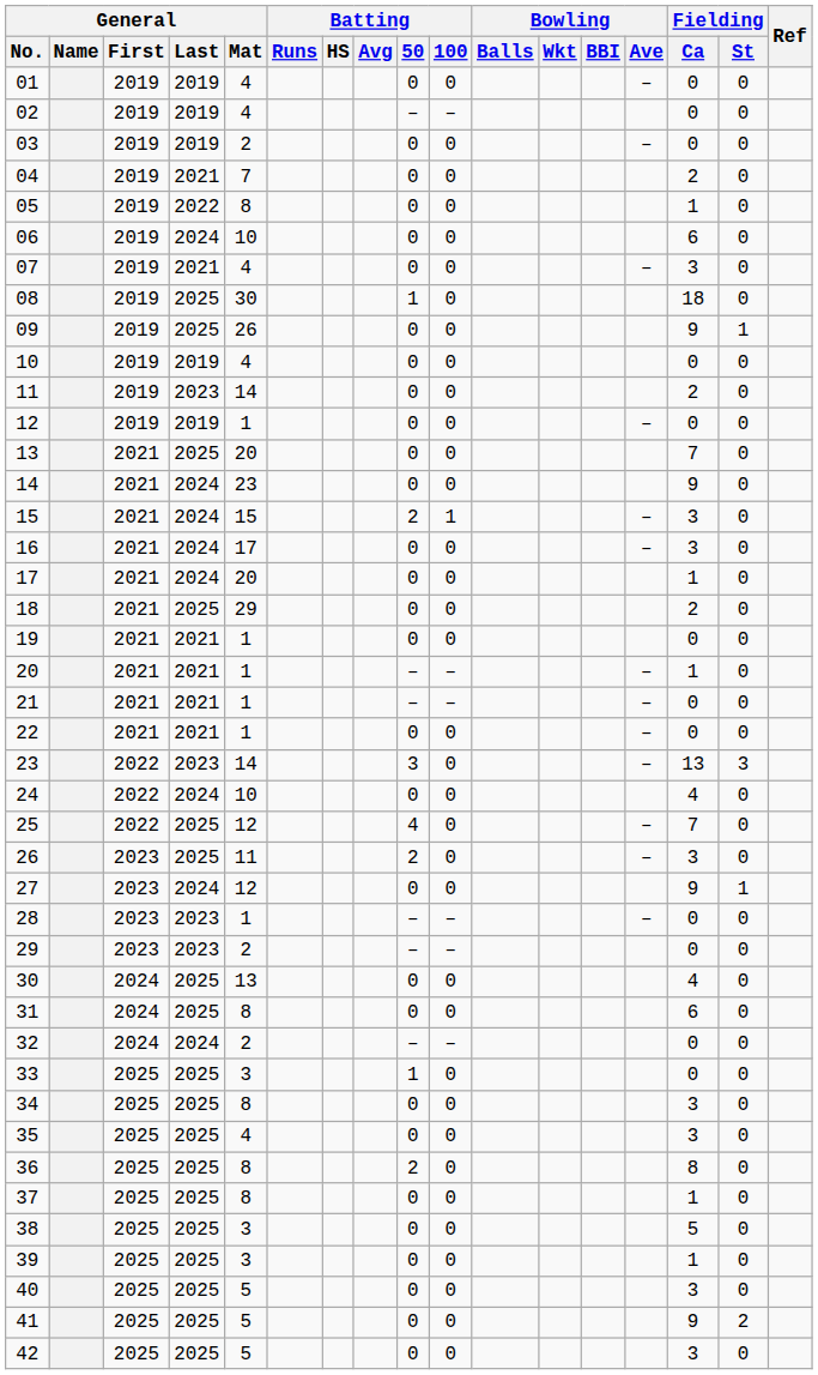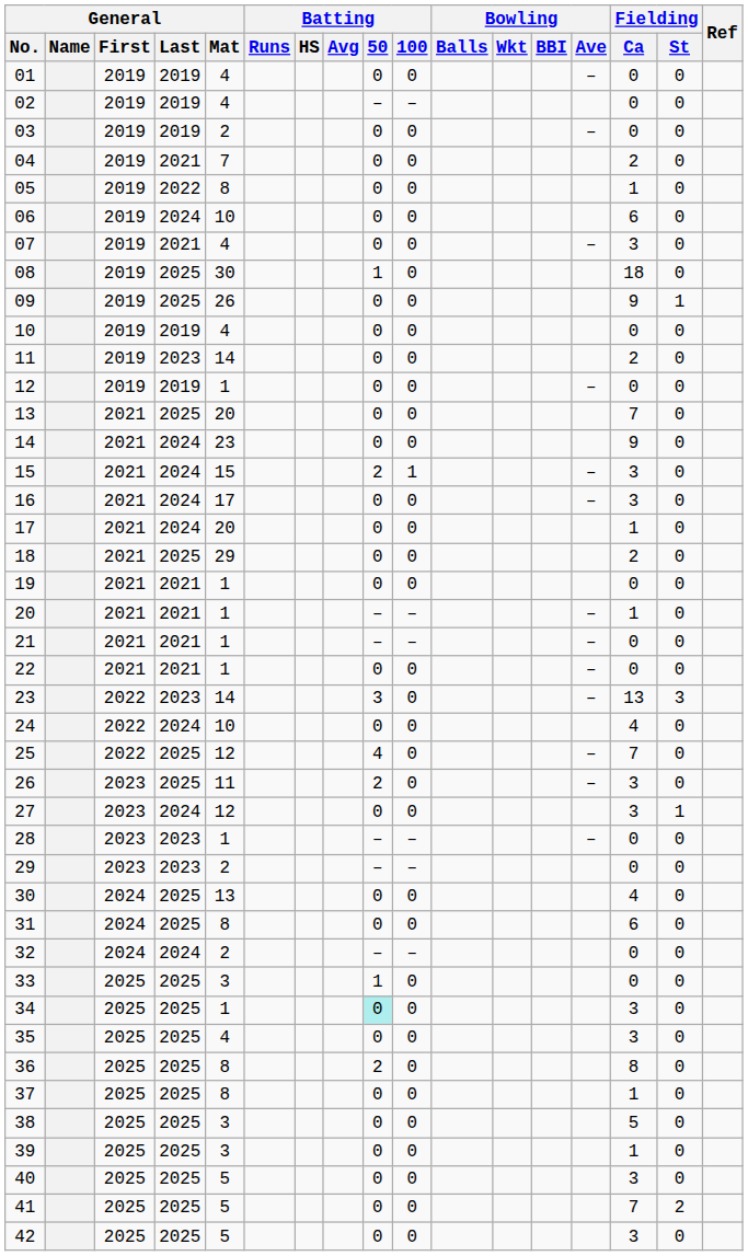27 | Fielding / Ca: 9 -> 3
34 | General / Mat: 8 -> 1
34 | Batting / 50: no background -> paleturquoise background
41 | Fielding / Ca: 9 -> 7
